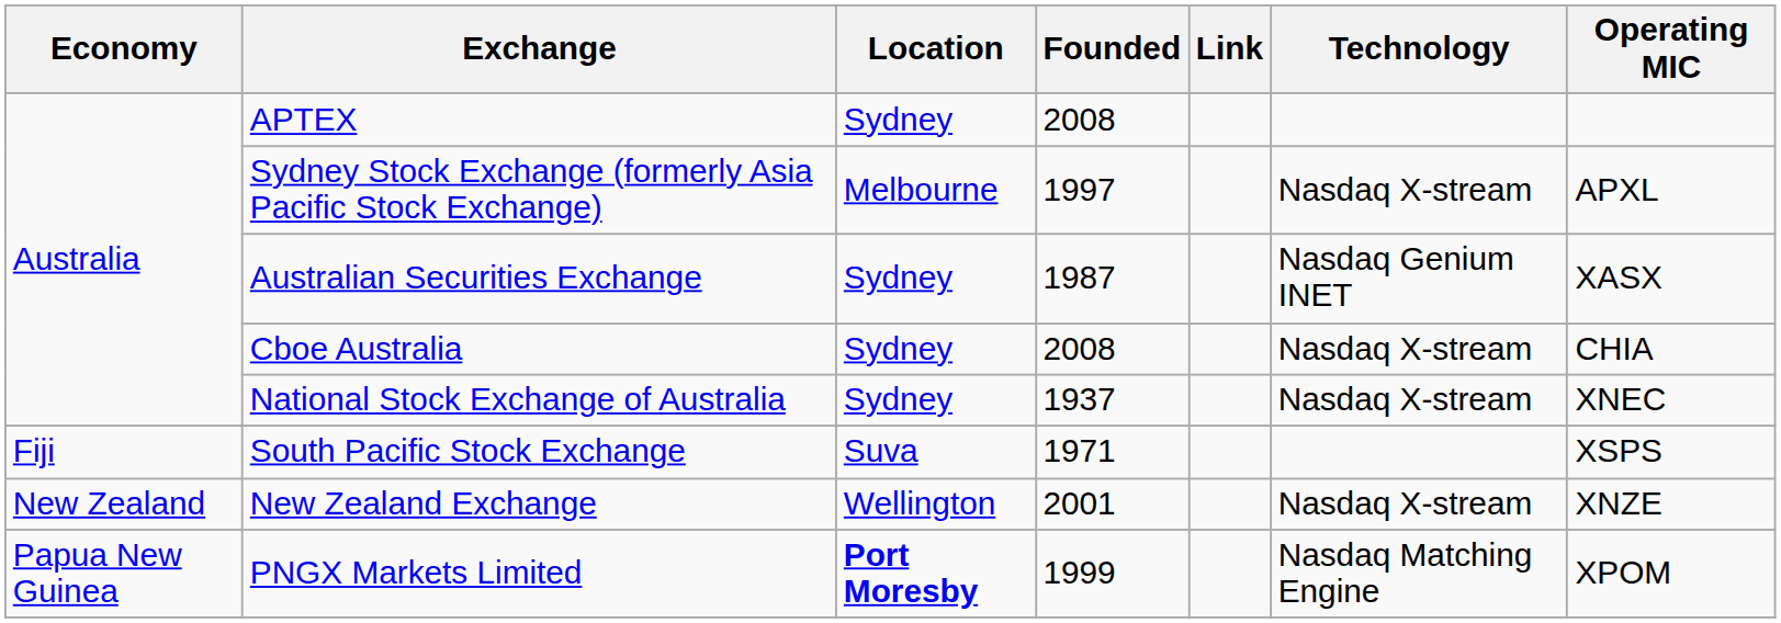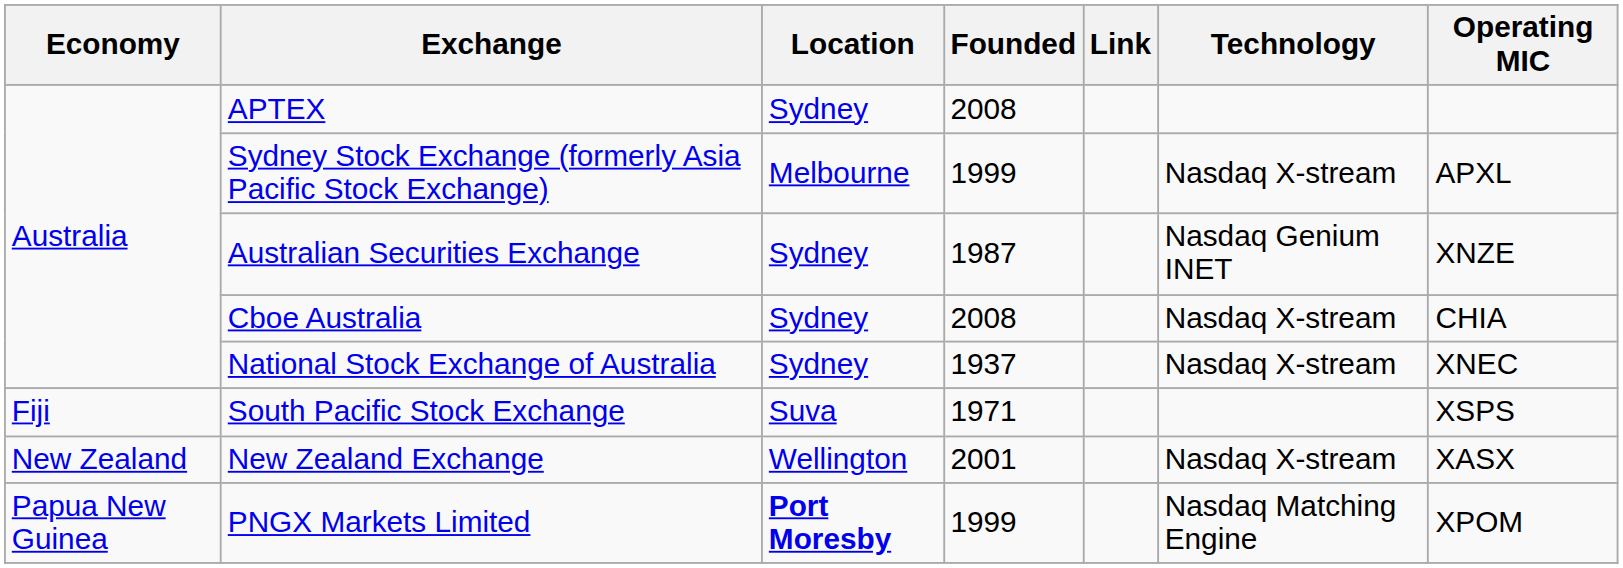Sydney Stock Exchange (formerly Asia Pacific Stock Exchange) | Founded: 1997 -> 1999
Australian Securities Exchange | Operating MIC: XASX -> XNZE
New Zealand Exchange | Operating MIC: XNZE -> XASX
